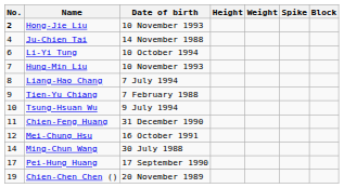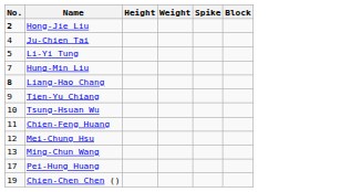- column: Date of birth | 10 November 1993 | 14 November 1988 | 10 October 1994 | 10 November 1993 | 7 July 1994 | 7 February 1988 | 9 July 1994 | 31 December 1990 | 16 October 1991 | 30 July 1988 | 17 September 1990 | 20 November 1989
Li-Yi Tung | No.: 6 -> 5
Liang-Hao Chang | No.: normal -> bold
Ming-Chun Wang | No.: 14 -> 13
